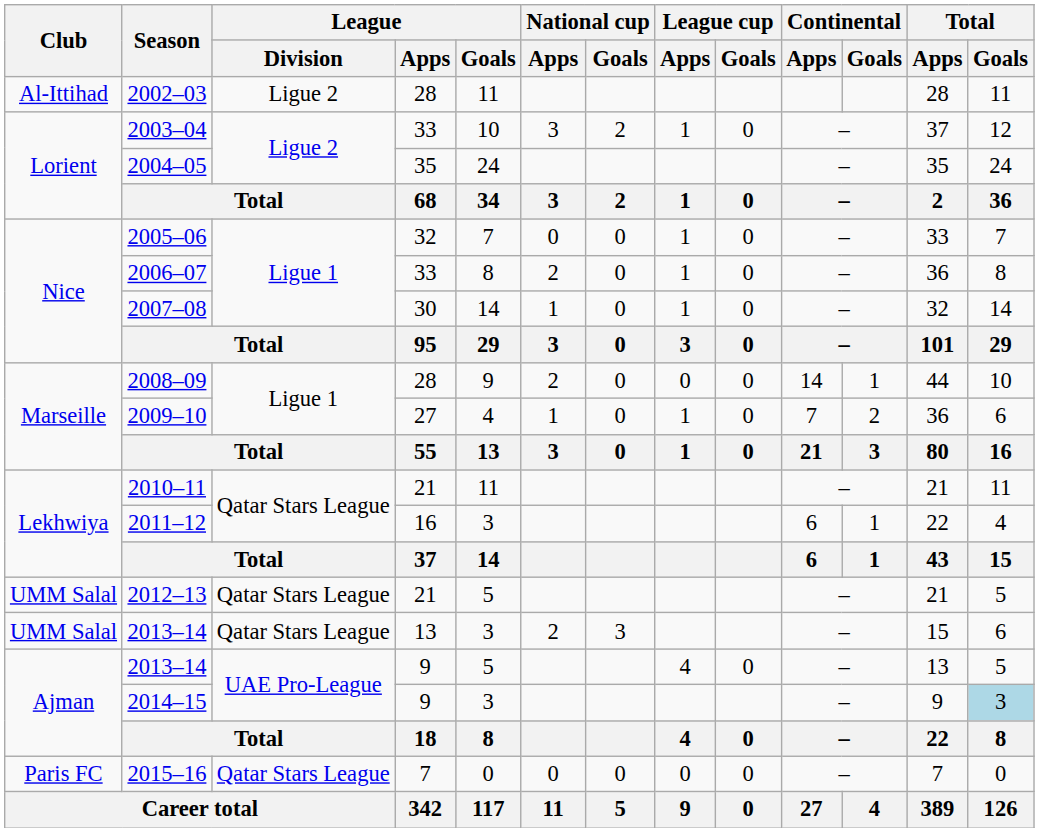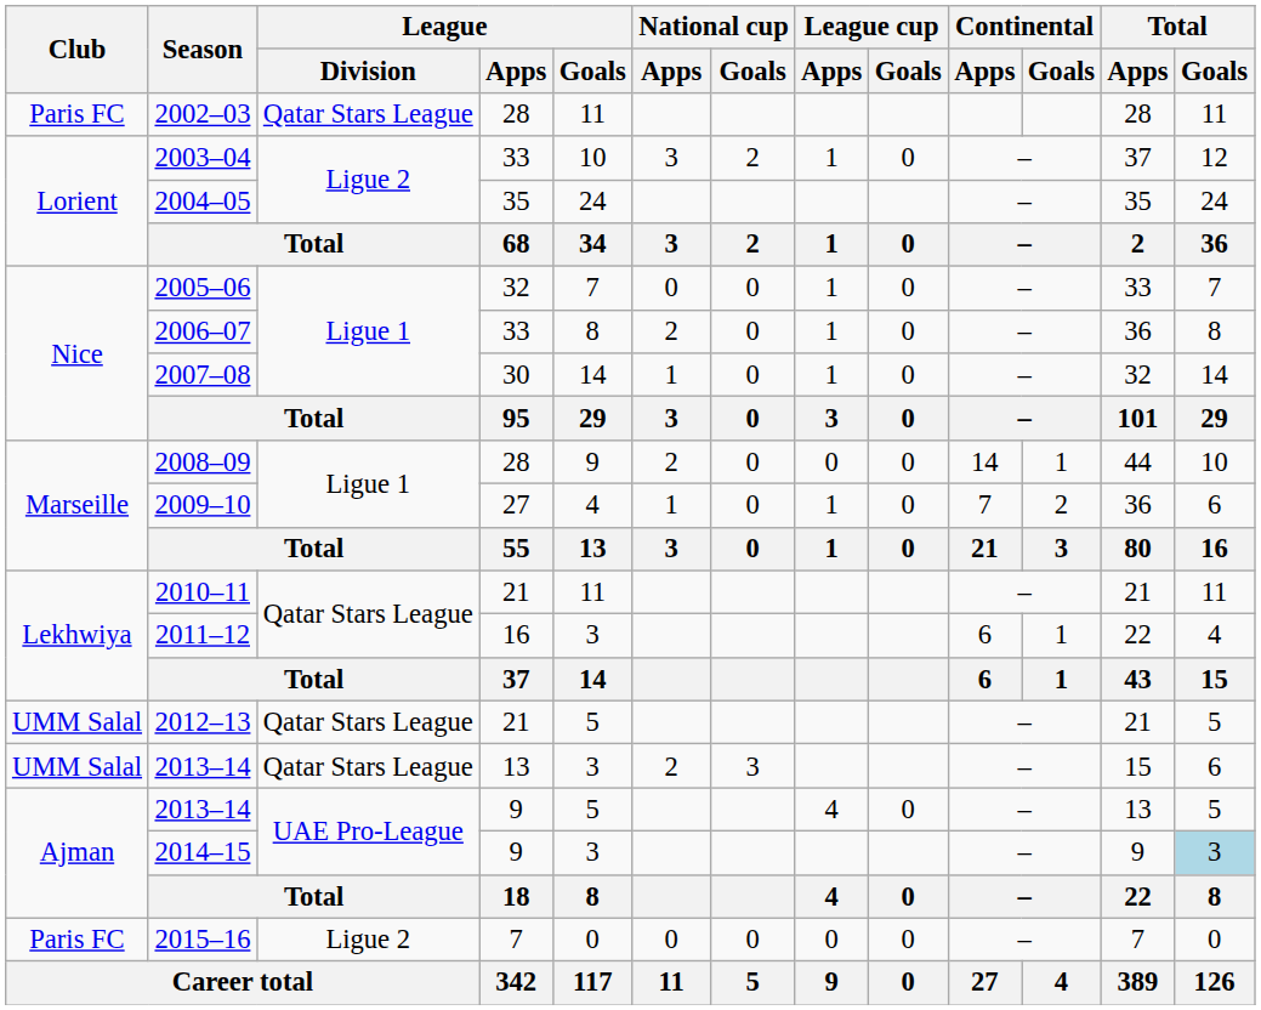2002–03 | Club: Al-Ittihad -> Paris FC
2002–03 | League / Division: Ligue 2 -> Qatar Stars League
2015–16 | League / Division: Qatar Stars League -> Ligue 2
